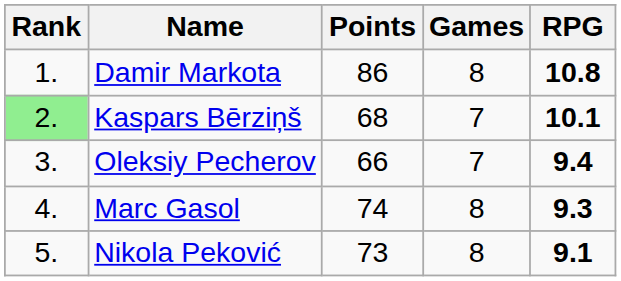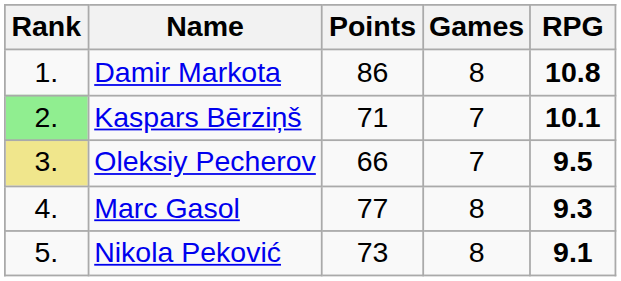Kaspars Bērziņš | Points: 68 -> 71
Oleksiy Pecherov | Rank: no background -> khaki background
Oleksiy Pecherov | RPG: 9.4 -> 9.5
Marc Gasol | Points: 74 -> 77
